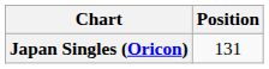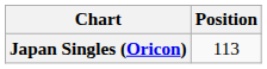Japan Singles (Oricon) | Position: 131 -> 113
